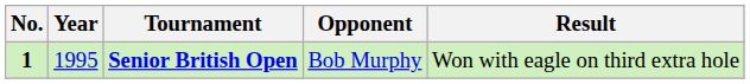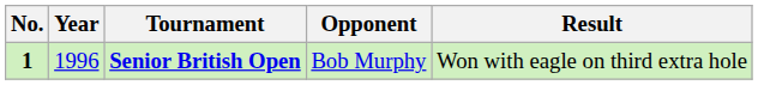Senior British Open | Year: 1995 -> 1996
